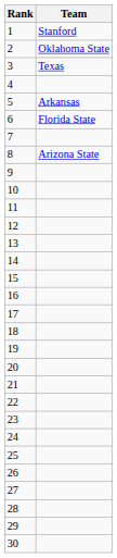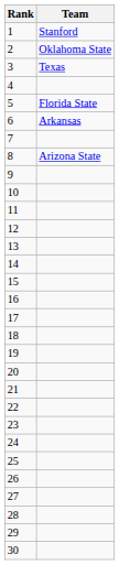5 | Team: Arkansas -> Florida State
6 | Team: Florida State -> Arkansas
